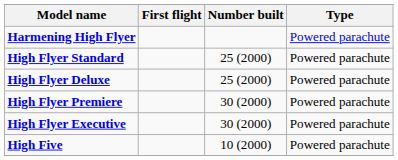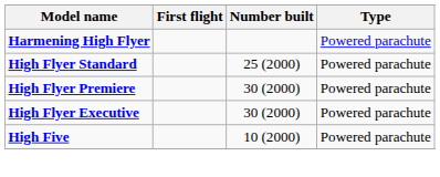- row: High Flyer Deluxe | 25 (2000) | Powered parachute
